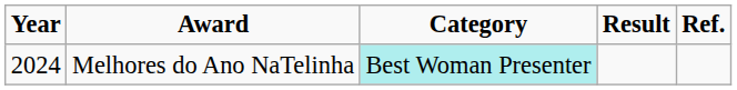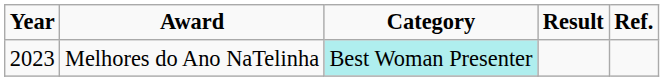Melhores do Ano NaTelinha | Year: 2024 -> 2023
